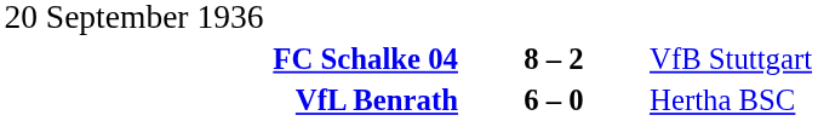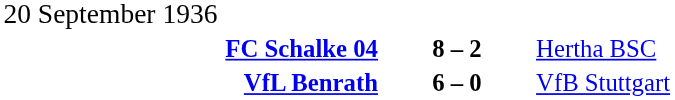FC Schalke 04 | column 3: VfB Stuttgart -> Hertha BSC
VfL Benrath | column 3: Hertha BSC -> VfB Stuttgart
